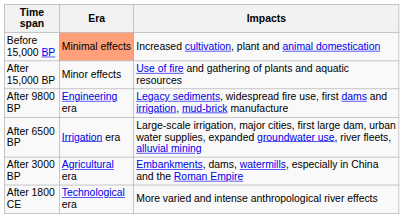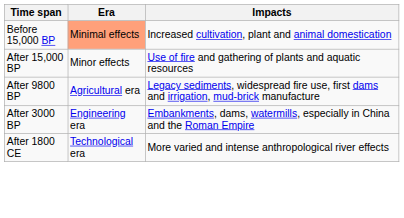After 9800 BP | Era: Engineering era -> Agricultural era
- row: After 6500 BP | Irrigation era | Large-scale irrigation, major cities, first large dam, urban water supplies, expanded groundwater use, river fleets, alluvial mining
After 3000 BP | Era: Agricultural era -> Engineering era
